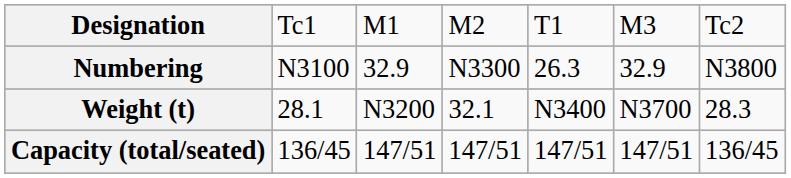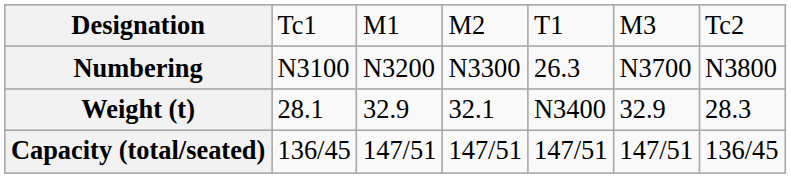Numbering | column 3: 32.9 -> N3200
Numbering | column 6: 32.9 -> N3700
Weight (t) | column 3: N3200 -> 32.9
Weight (t) | column 6: N3700 -> 32.9
